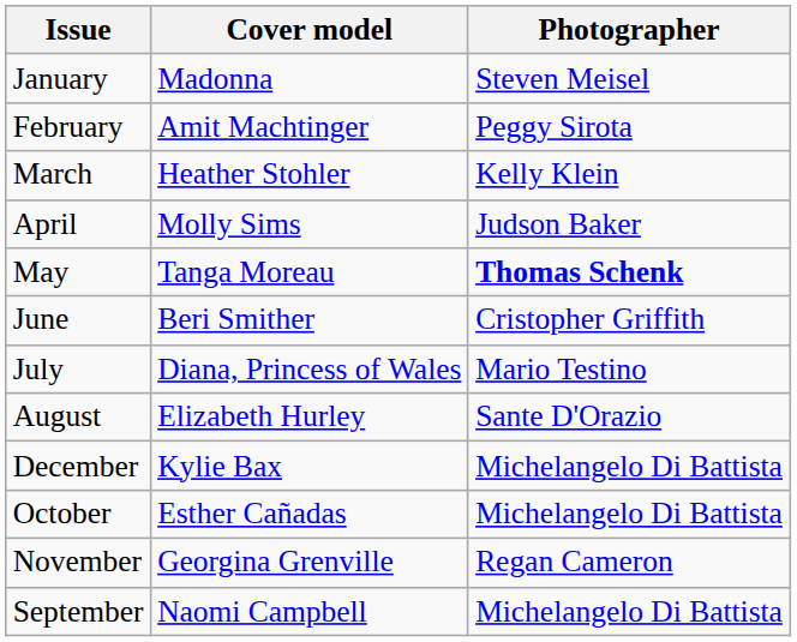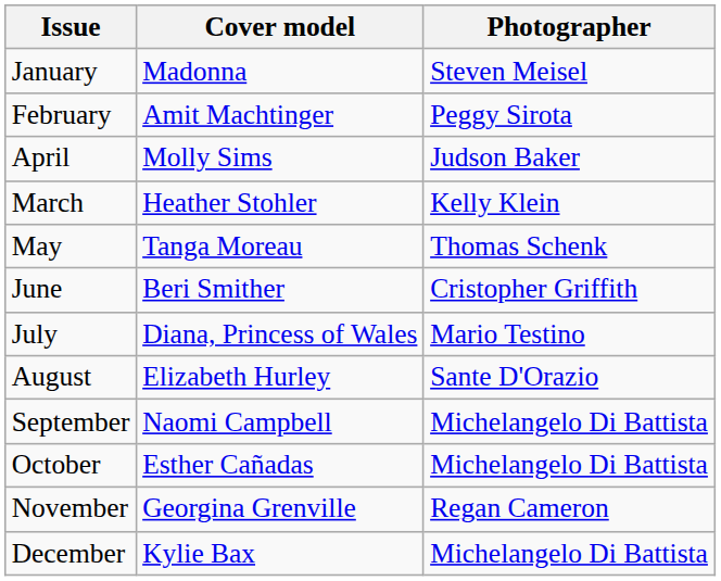rows swapped: March <-> April
May | Photographer: bold -> normal
rows swapped: September <-> December
